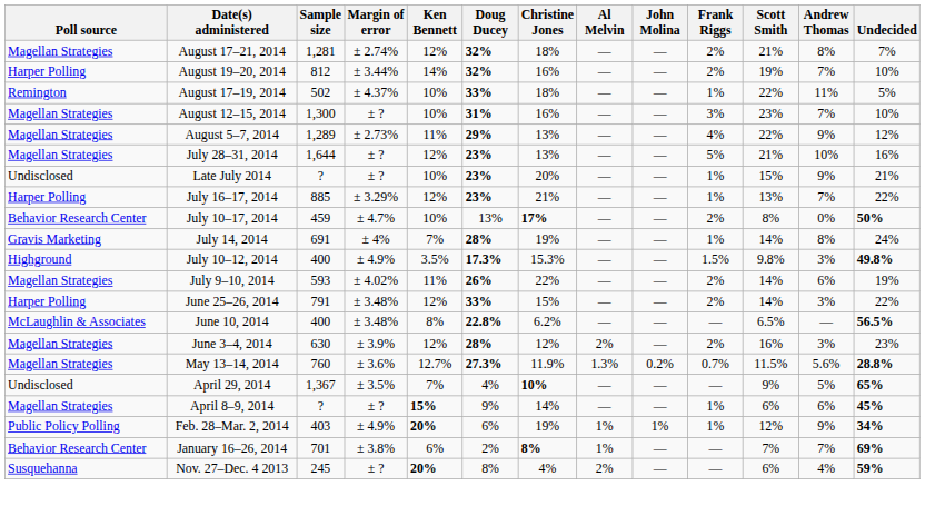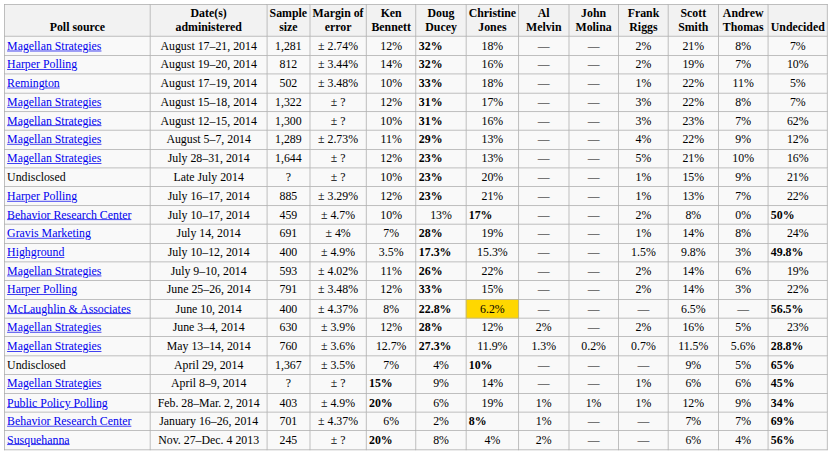August 17–19, 2014 | Margin of error: ± 4.37% -> ± 3.48%
+ row: Magellan Strategies | August 15–18, 2014 | 1,322 | ± ? | 12% | 31% | 17% | — | — | 3% | 22% | 8% | 7%
August 12–15, 2014 | Undecided: 10% -> 62%
June 10, 2014 | Margin of error: ± 3.48% -> ± 4.37%
June 10, 2014 | Christine Jones: no background -> gold background
June 3–4, 2014 | Andrew Thomas: 3% -> 5%
January 16–26, 2014 | Margin of error: ± 3.8% -> ± 4.37%
Nov. 27–Dec. 4 2013 | Undecided: 59% -> 56%
